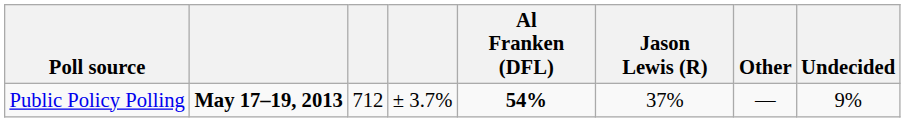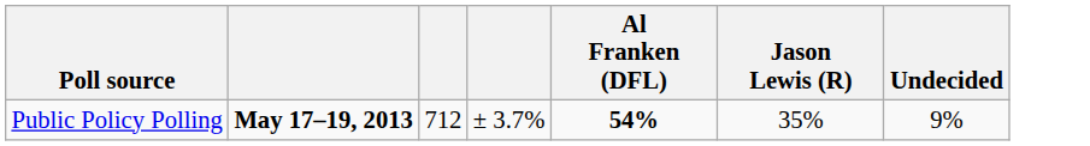- column: Other | —
Public Policy Polling | Jason Lewis (R): 37% -> 35%
